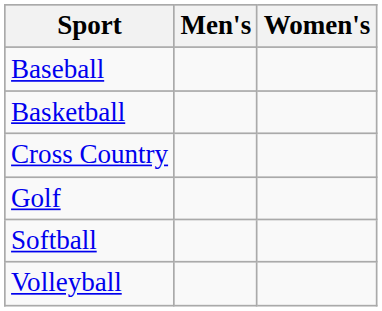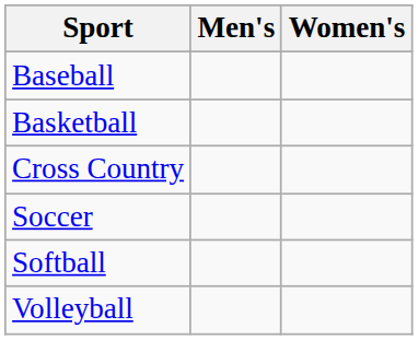- row: Golf
+ row: Soccer
